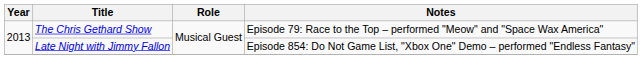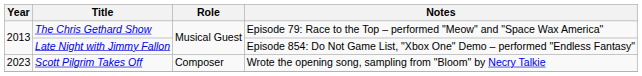+ row: 2023 | Scott Pilgrim Takes Off | Composer | Wrote the opening song, sampling from "Bloom" by Necry Talkie
